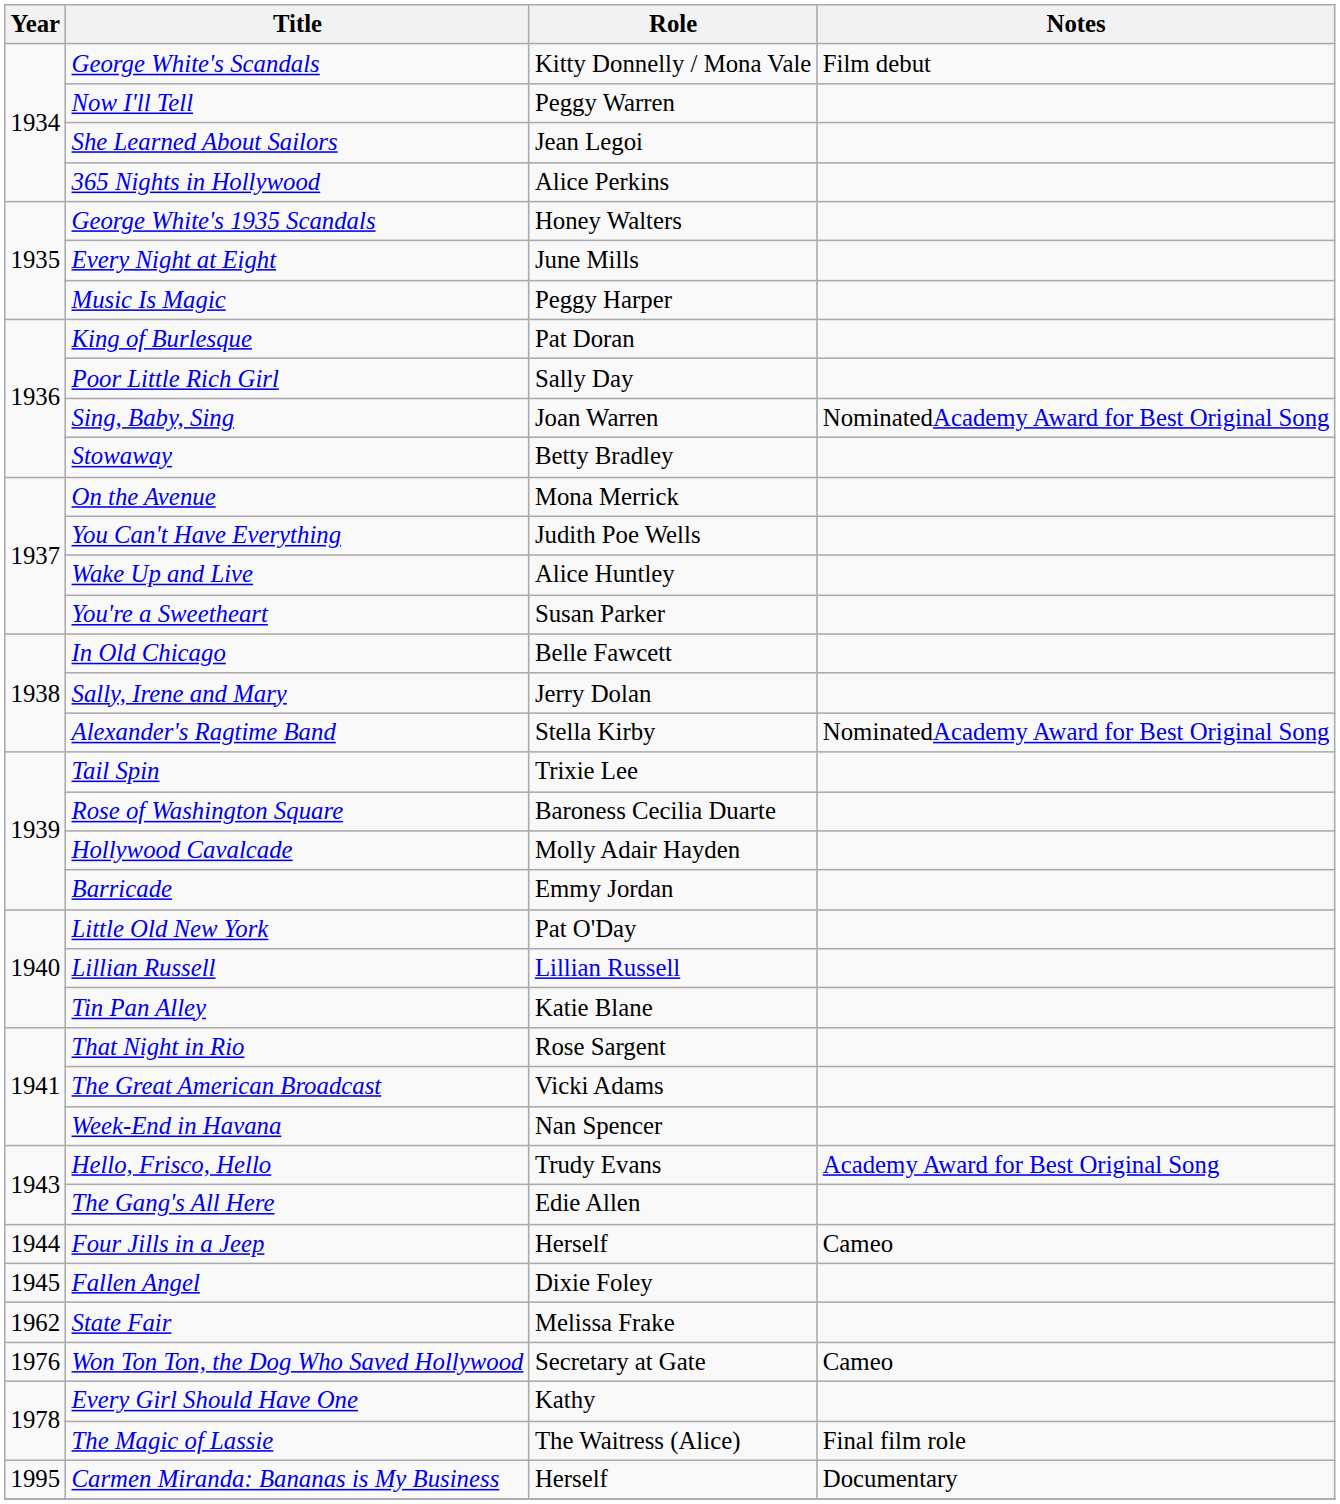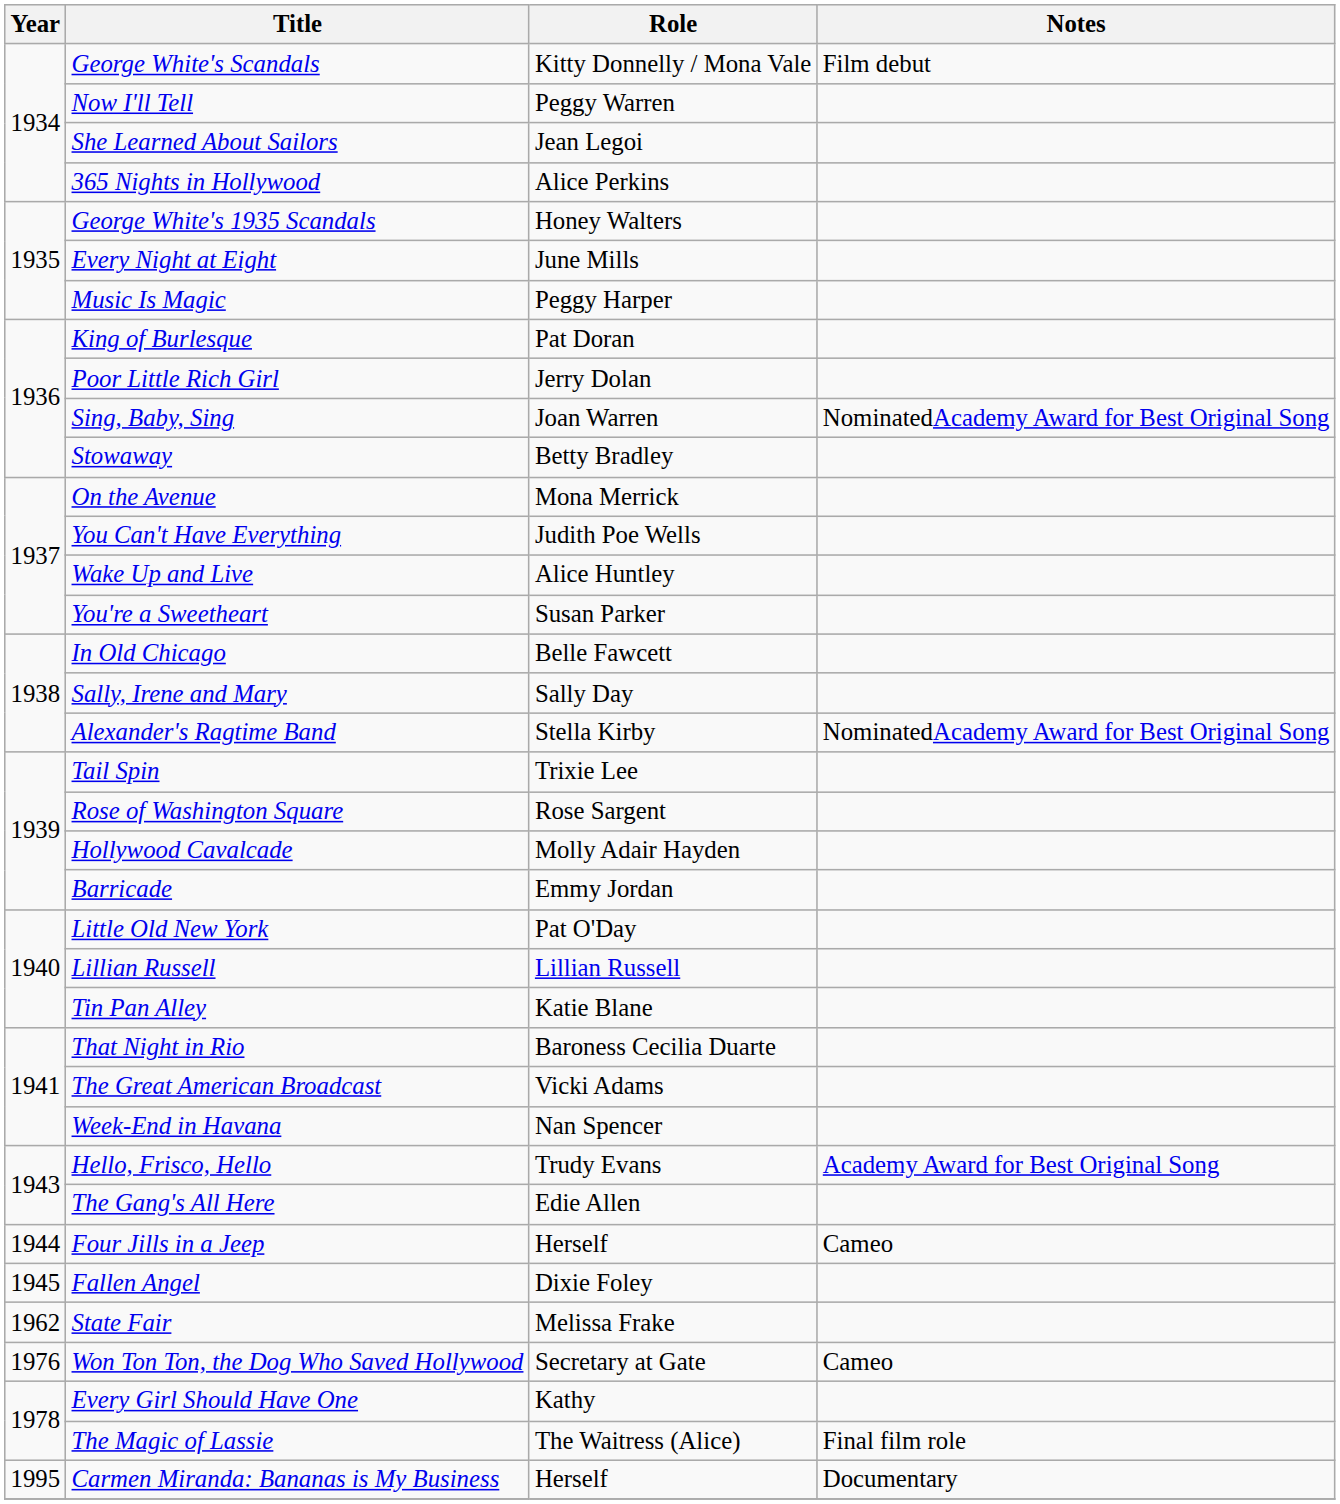Poor Little Rich Girl | Role: Sally Day -> Jerry Dolan
Sally, Irene and Mary | Role: Jerry Dolan -> Sally Day
Rose of Washington Square | Role: Baroness Cecilia Duarte -> Rose Sargent
That Night in Rio | Role: Rose Sargent -> Baroness Cecilia Duarte
